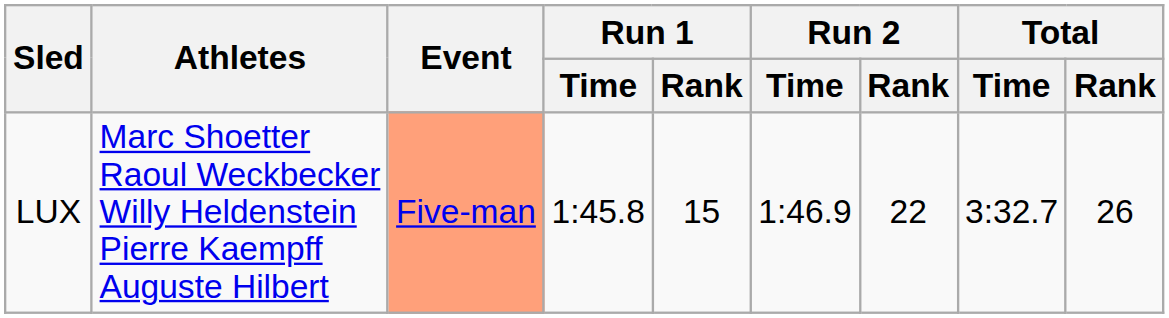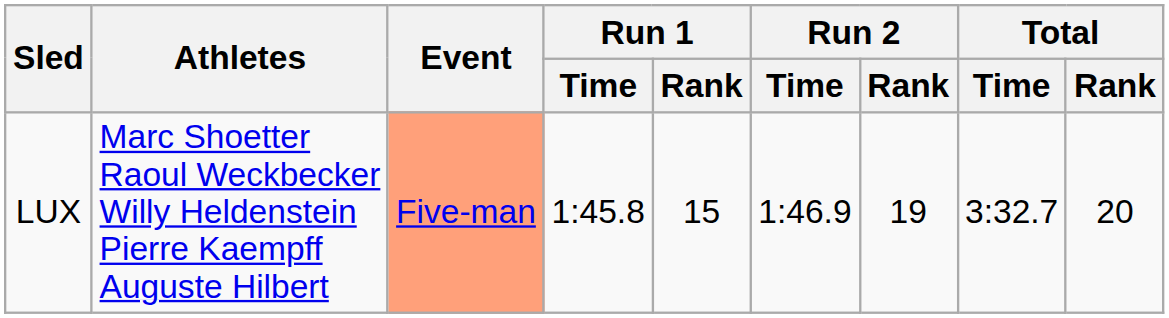LUX | Run 2 / Rank: 22 -> 19
LUX | Total / Rank: 26 -> 20
